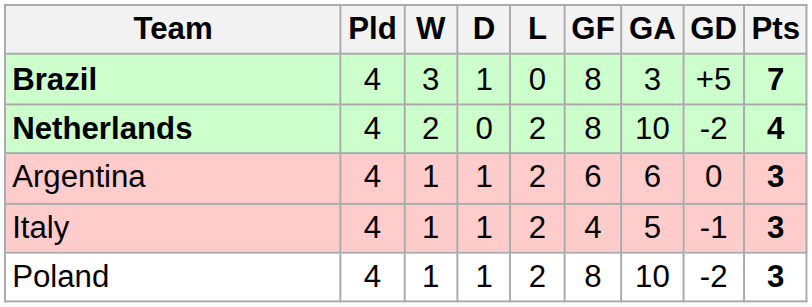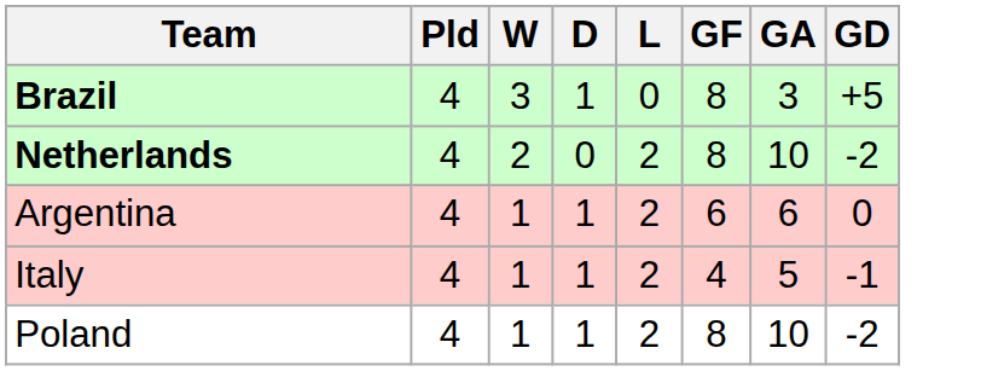- column: Pts | 7 | 4 | 3 | 3 | 3
